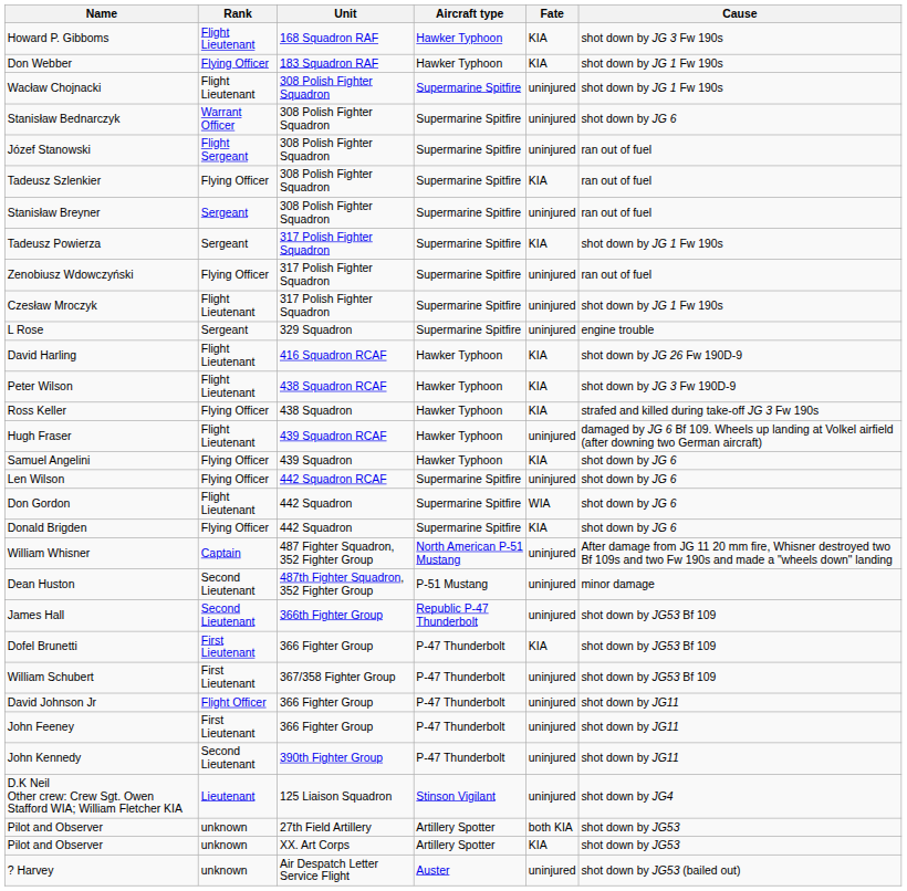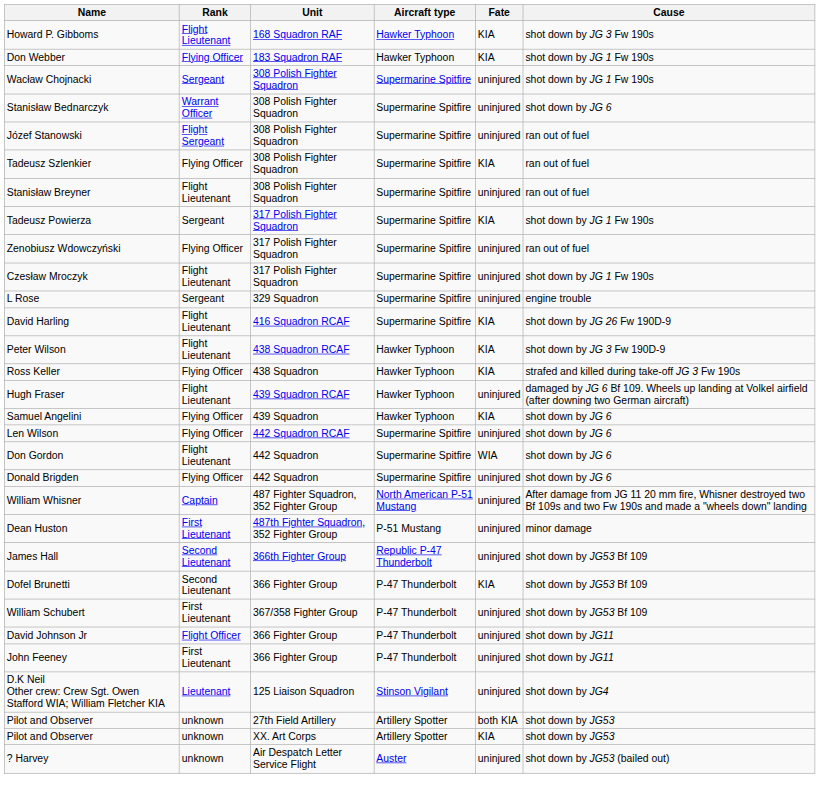Wacław Chojnacki | Rank: Flight Lieutenant -> Sergeant
Stanisław Breyner | Rank: Sergeant -> Flight Lieutenant
David Harling | Aircraft type: Hawker Typhoon -> Supermarine Spitfire
Donald Brigden | Fate: KIA -> uninjured
Dean Huston | Rank: Second Lieutenant -> First Lieutenant
Dofel Brunetti | Rank: First Lieutenant -> Second Lieutenant
- row: John Kennedy | Second Lieutenant | 390th Fighter Group | P-47 Thunderbolt | uninjured | shot down by JG11
